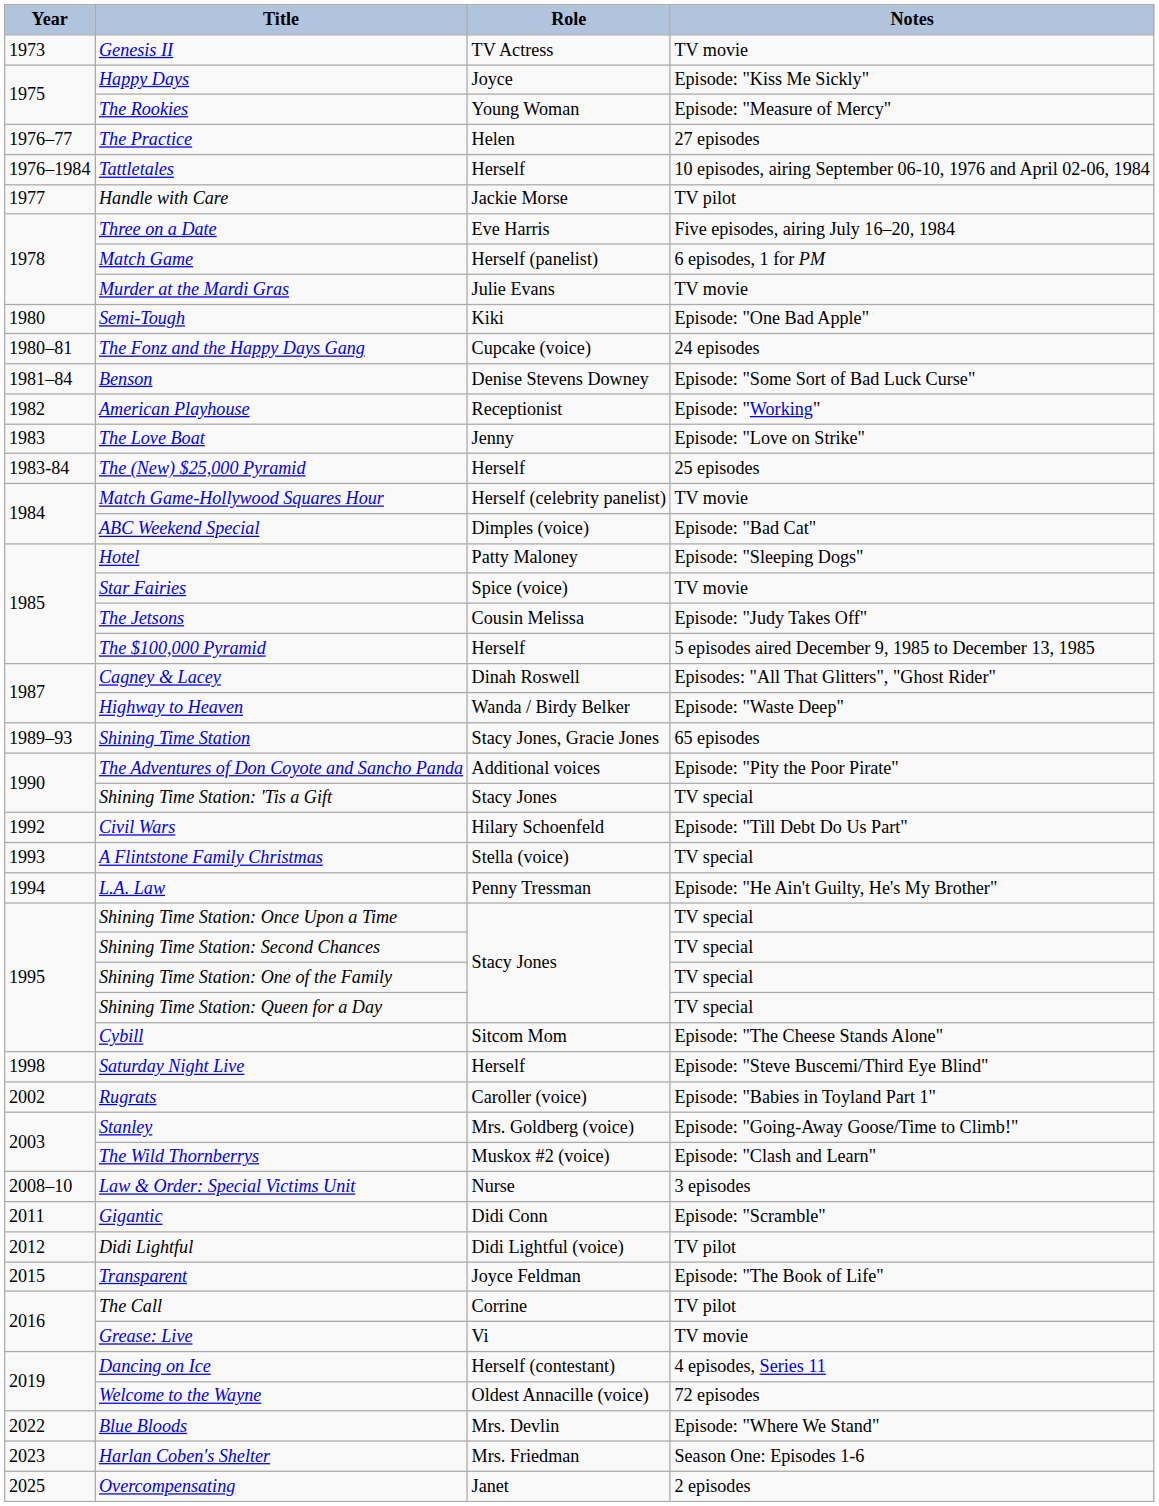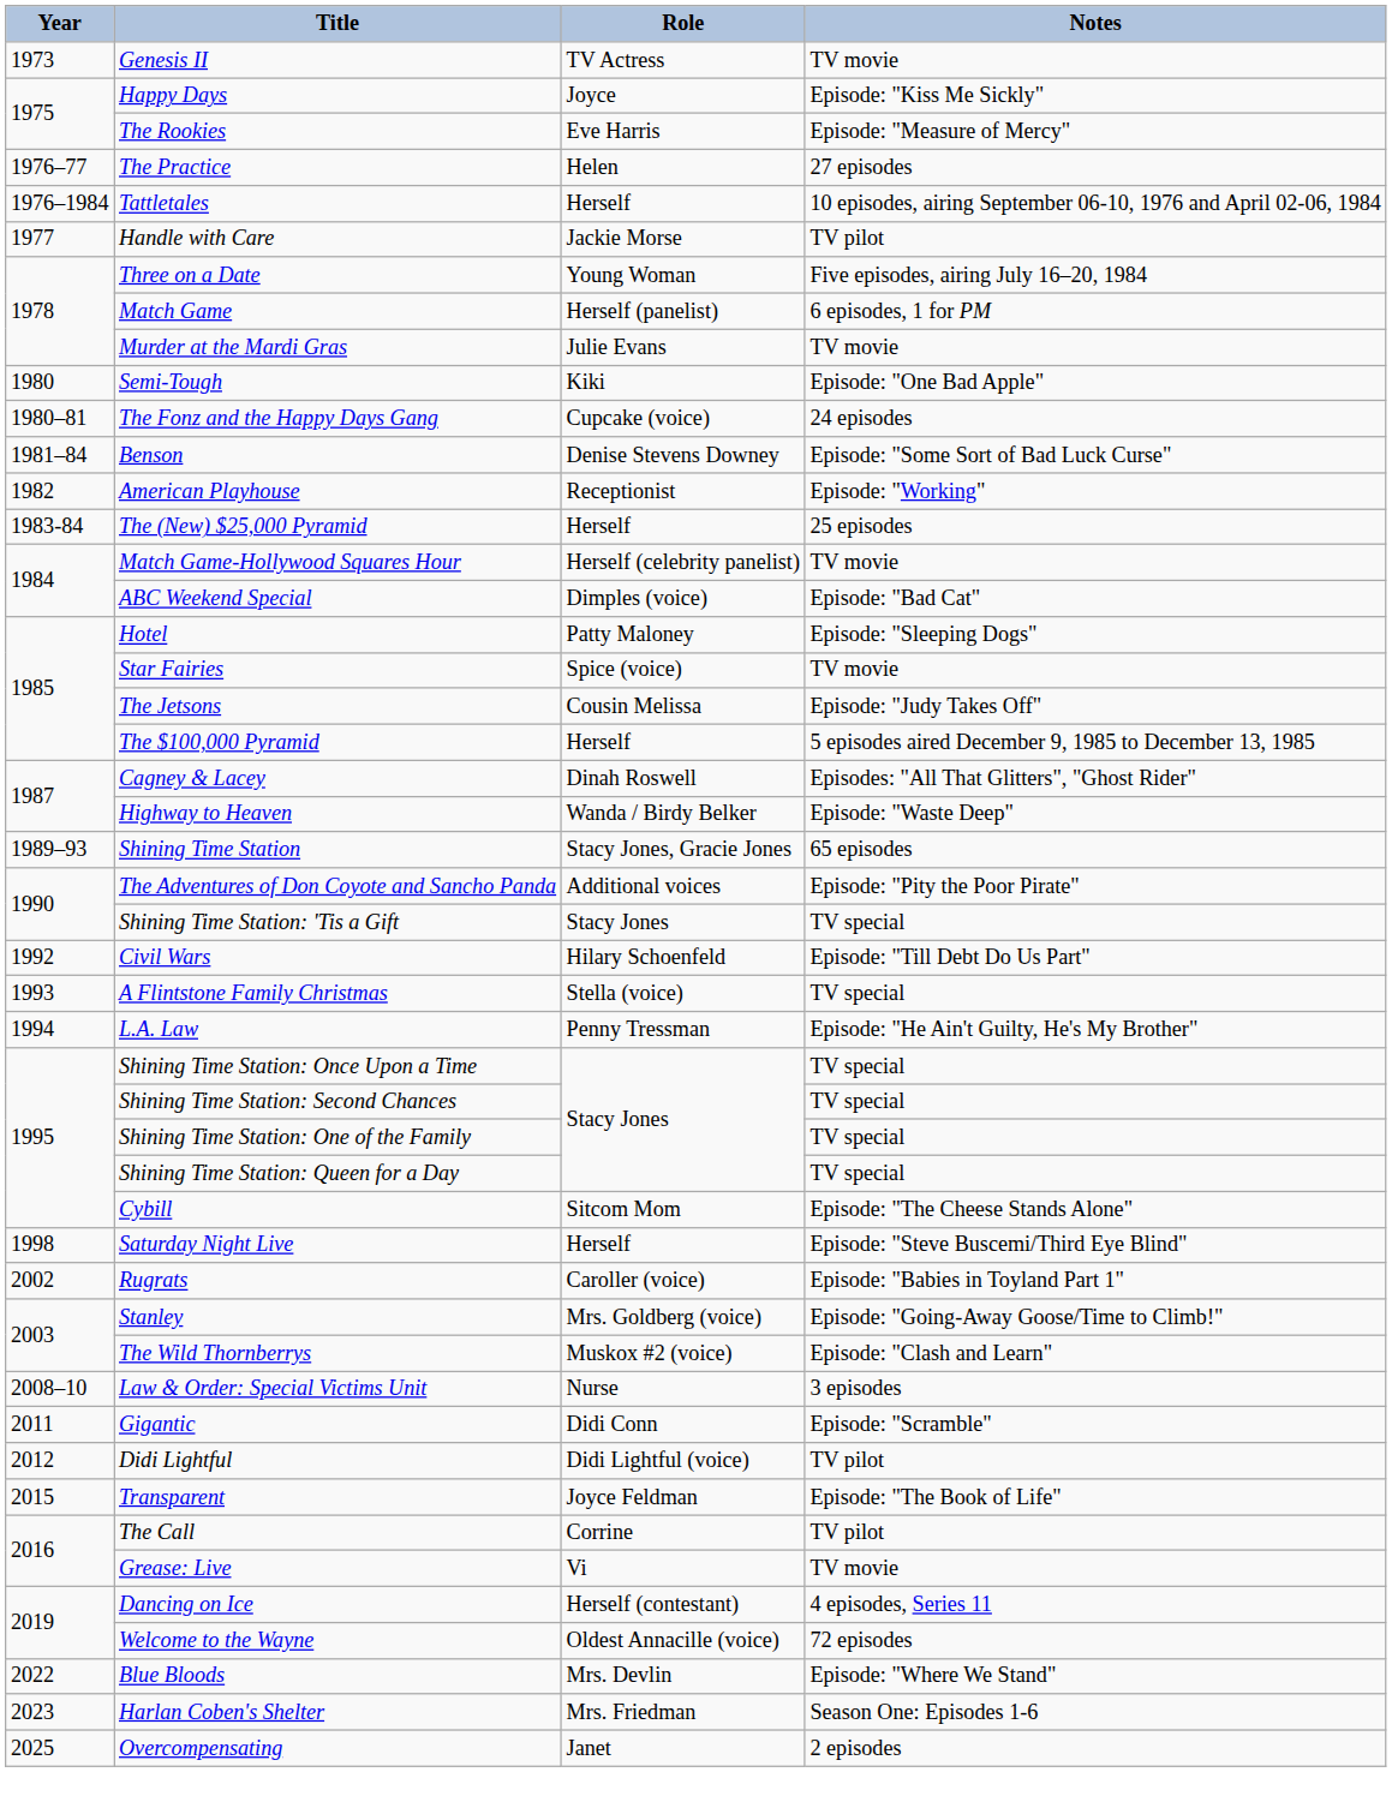The Rookies | Role: Young Woman -> Eve Harris
Three on a Date | Role: Eve Harris -> Young Woman
- row: 1983 | The Love Boat | Jenny | Episode: "Love on Strike"
